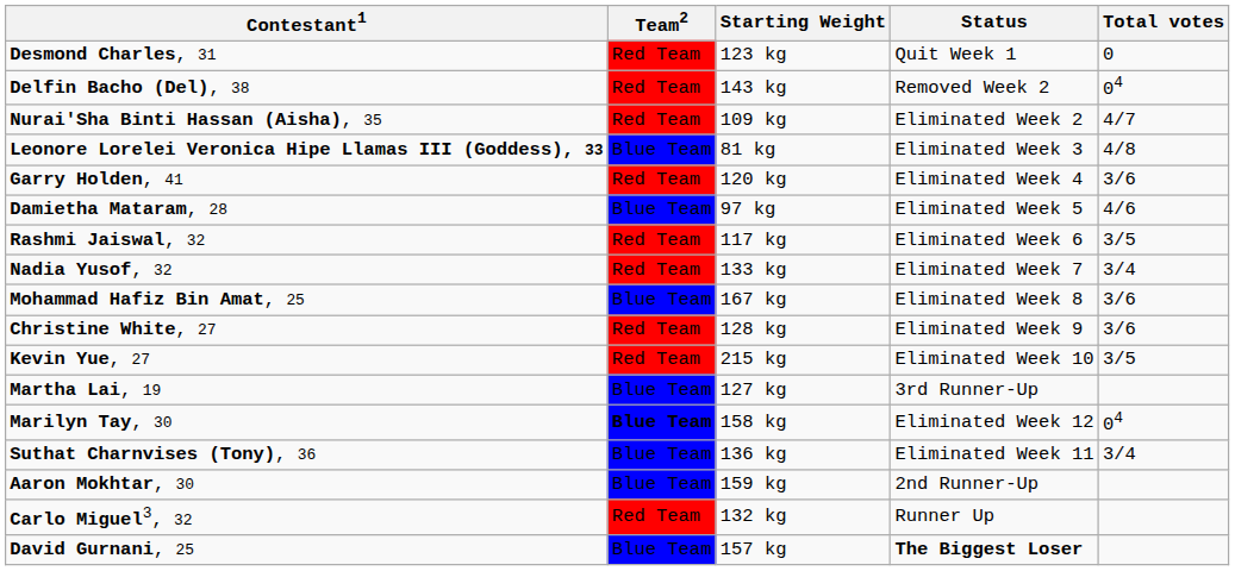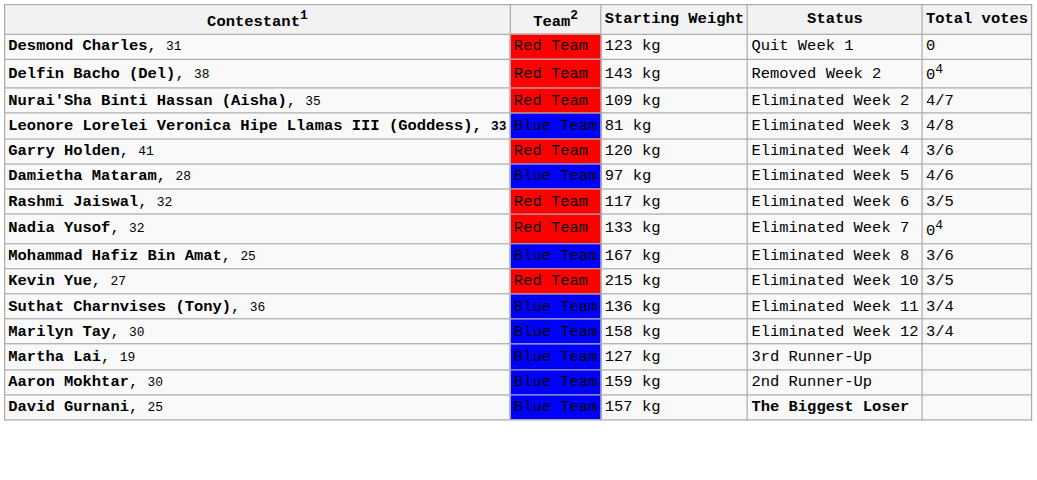Nadia Yusof, 32 | Total votes: 3/4 -> 04
- row: Christine White, 27 | Red Team | 128 kg | Eliminated Week 9 | 3/6
rows swapped: Suthat Charnvises (Tony), 36 <-> Martha Lai, 19
Marilyn Tay, 30 | Team2: bold -> normal
Marilyn Tay, 30 | Total votes: 04 -> 3/4
- row: Carlo Miguel3, 32 | Red Team | 132 kg | Runner Up
